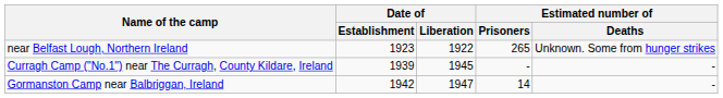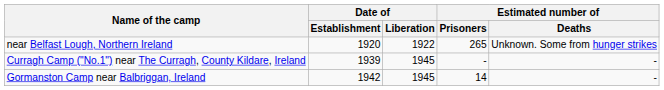near Belfast Lough, Northern Ireland | Date of / Establishment: 1923 -> 1920
Gormanston Camp near Balbriggan, Ireland | Date of / Liberation: 1947 -> 1945
